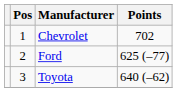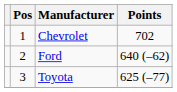Ford | Points: 625 (–77) -> 640 (–62)
Toyota | Points: 640 (–62) -> 625 (–77)
